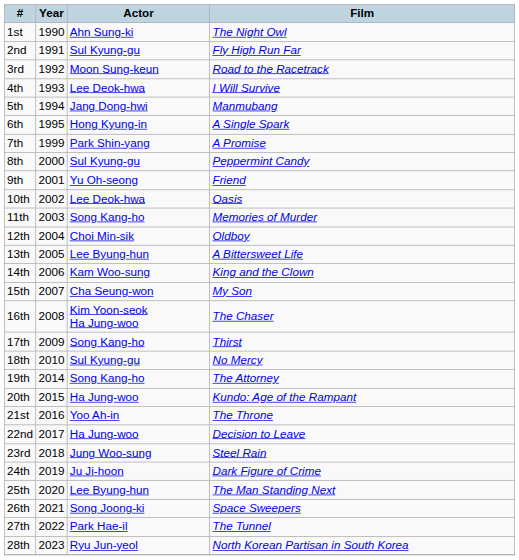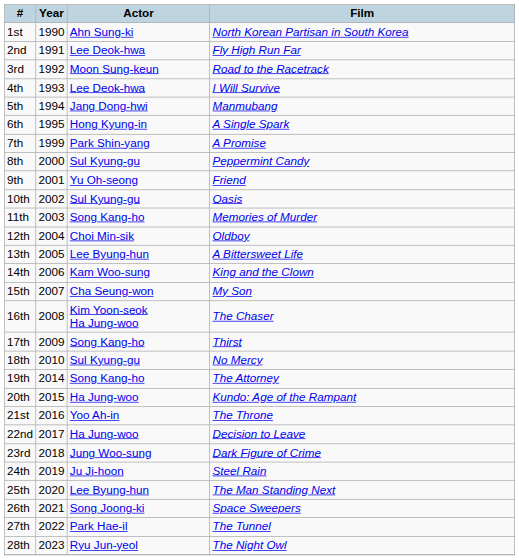1st | Film: The Night Owl -> North Korean Partisan in South Korea
2nd | Actor: Sul Kyung-gu -> Lee Deok-hwa
10th | Actor: Lee Deok-hwa -> Sul Kyung-gu
23rd | Film: Steel Rain -> Dark Figure of Crime
24th | Film: Dark Figure of Crime -> Steel Rain
28th | Film: North Korean Partisan in South Korea -> The Night Owl
